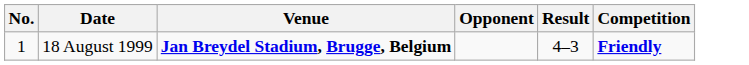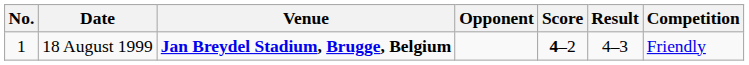+ column: Score | 4–2
18 August 1999 | Competition: bold -> normal
